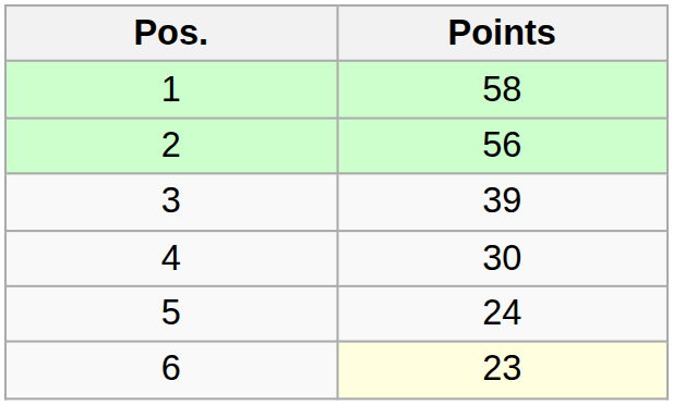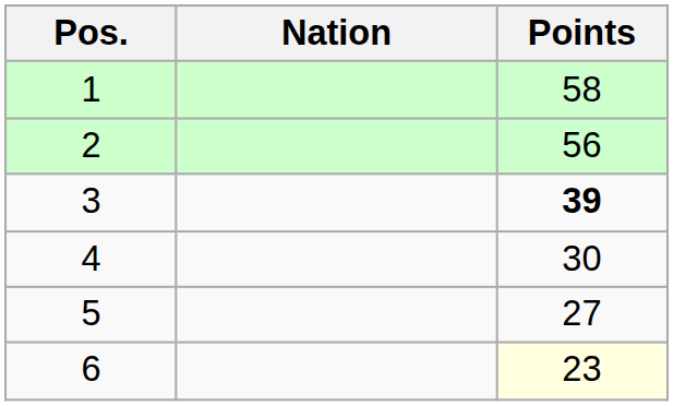+ column: Nation
3 | Points: normal -> bold
5 | Points: 24 -> 27
